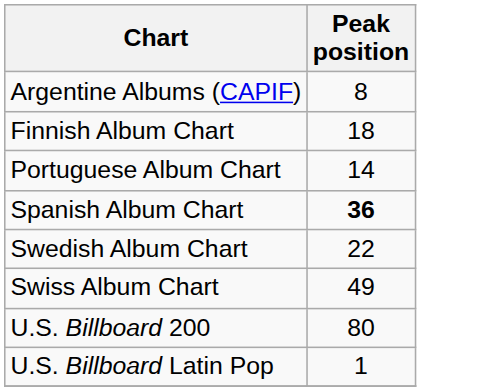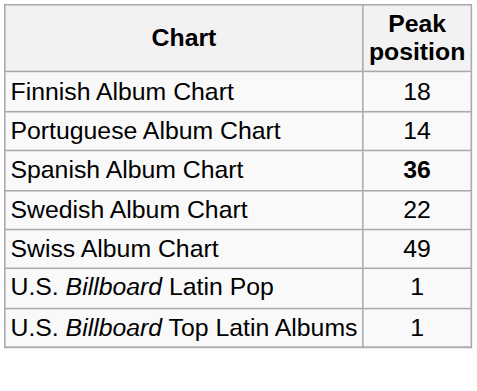- row: Argentine Albums (CAPIF) | 8
- row: U.S. Billboard 200 | 80
+ row: U.S. Billboard Top Latin Albums | 1
